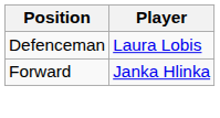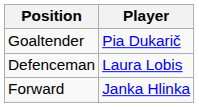+ row: Goaltender | Pia Dukarič
